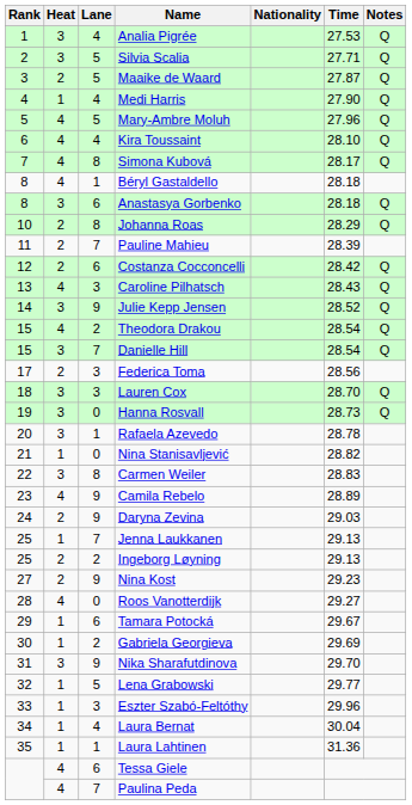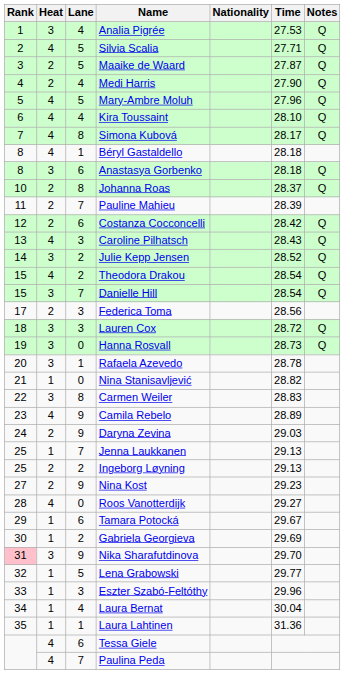Silvia Scalia | Heat: 3 -> 4
Medi Harris | Heat: 1 -> 2
Johanna Roas | Time: 28.29 -> 28.37
Julie Kepp Jensen | Lane: 9 -> 2
Lauren Cox | Time: 28.70 -> 28.72
Nika Sharafutdinova | Rank: no background -> pink background
